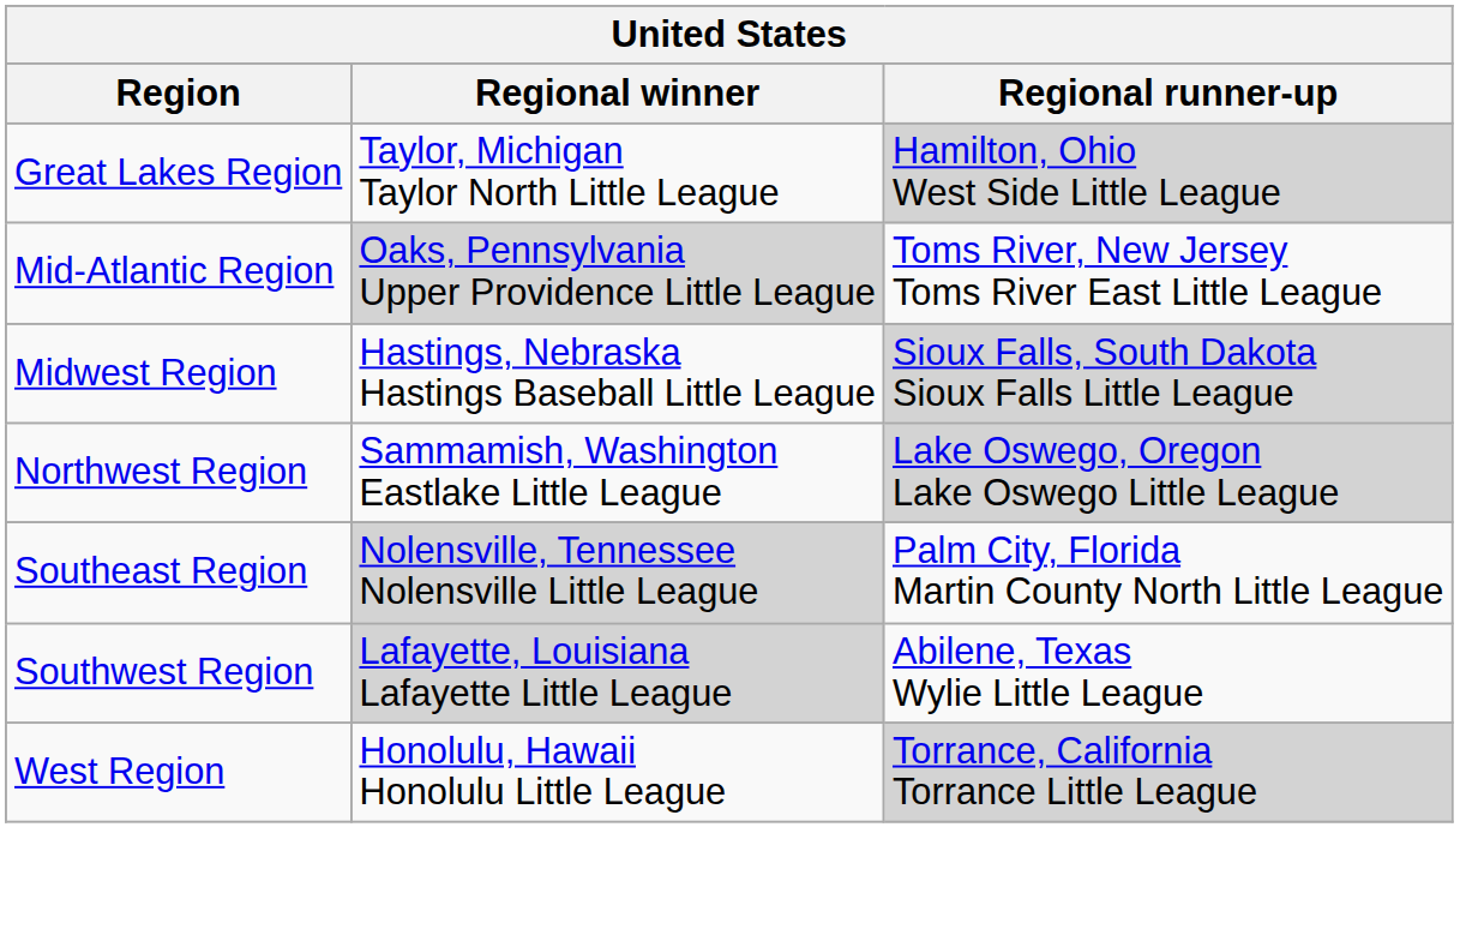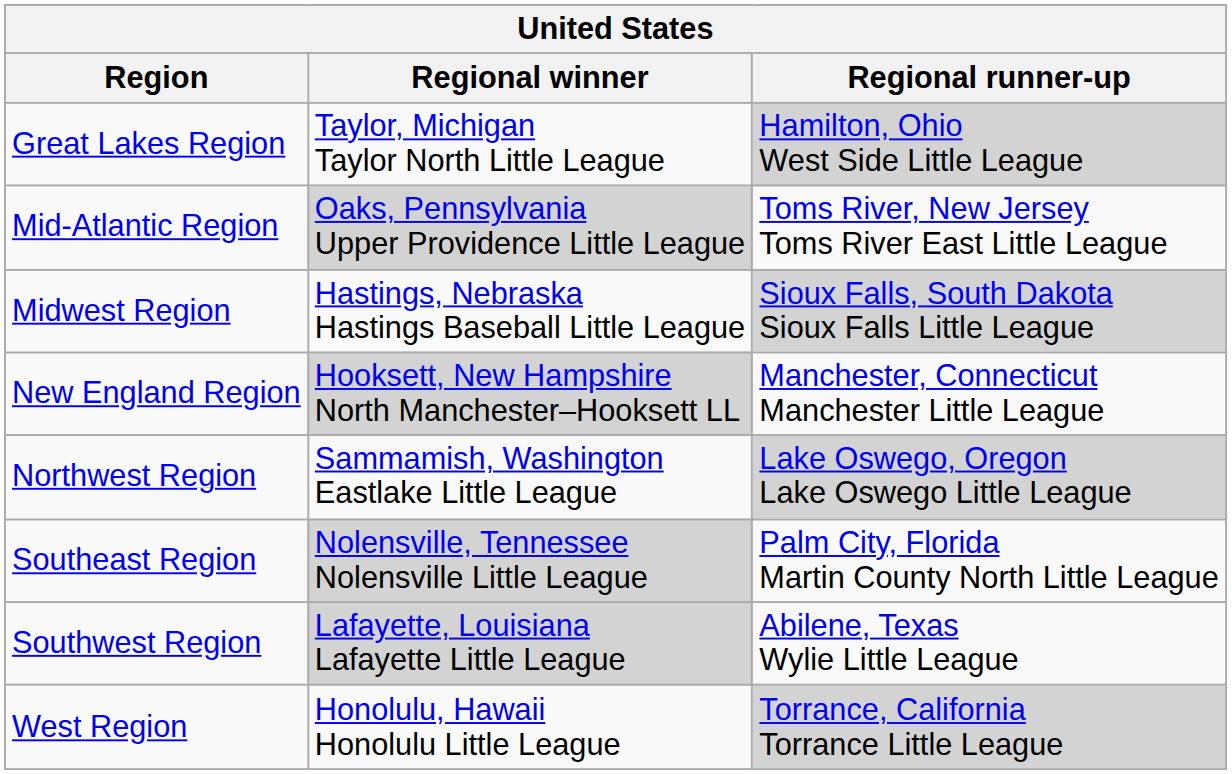+ row: New England Region | Hooksett, New Hampshire North Manchester–Hooksett LL | Manchester, Connecticut Manchester Little League
